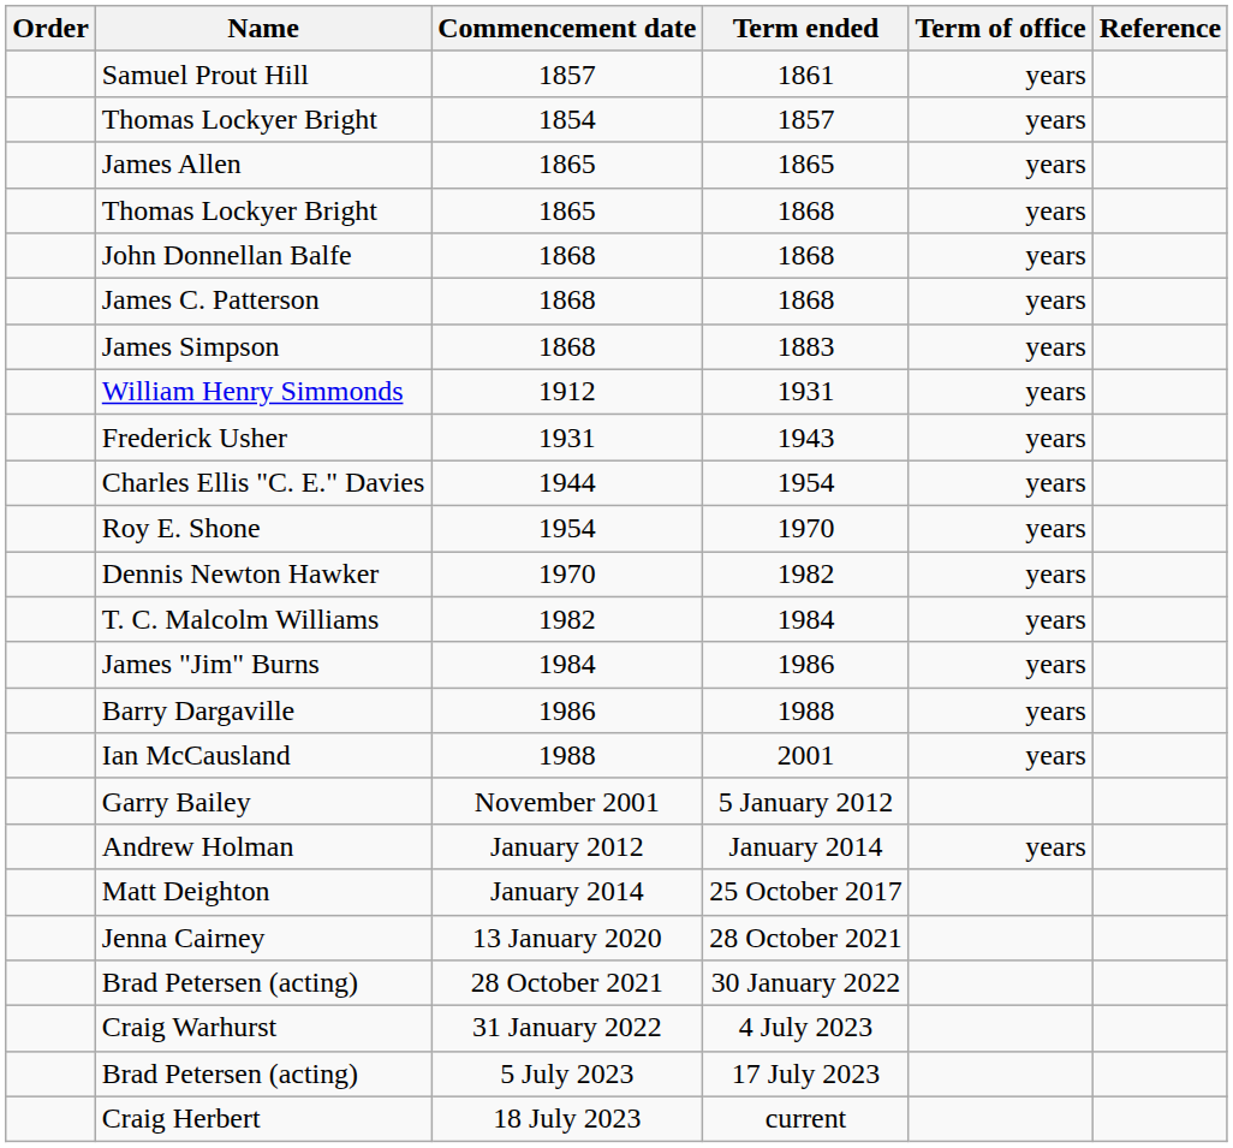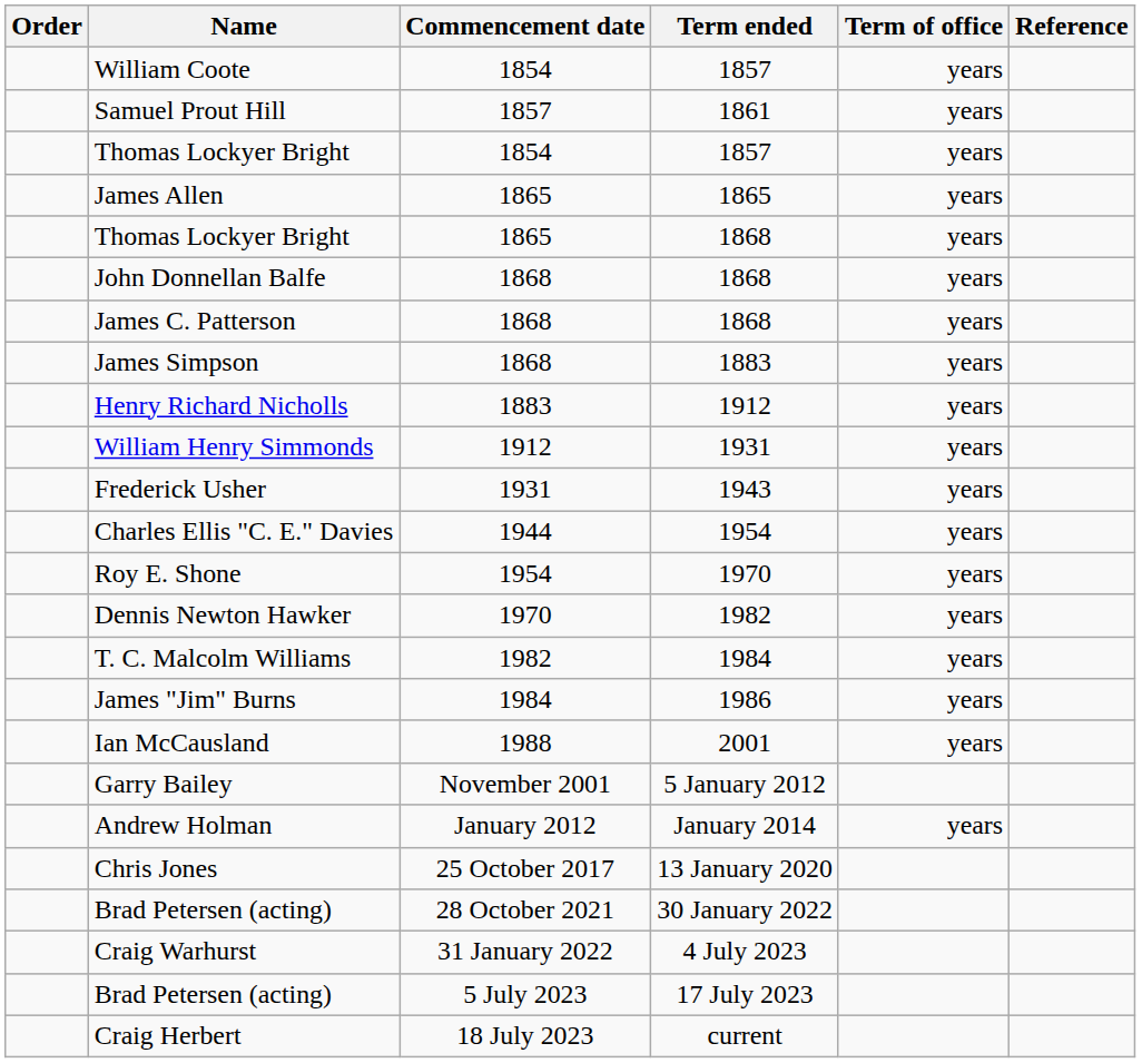+ row: William Coote | 1854 | 1857 | years
+ row: Henry Richard Nicholls | 1883 | 1912 | years
- row: Barry Dargaville | 1986 | 1988 | years
- row: Matt Deighton | January 2014 | 25 October 2017
+ row: Chris Jones | 25 October 2017 | 13 January 2020
- row: Jenna Cairney | 13 January 2020 | 28 October 2021
